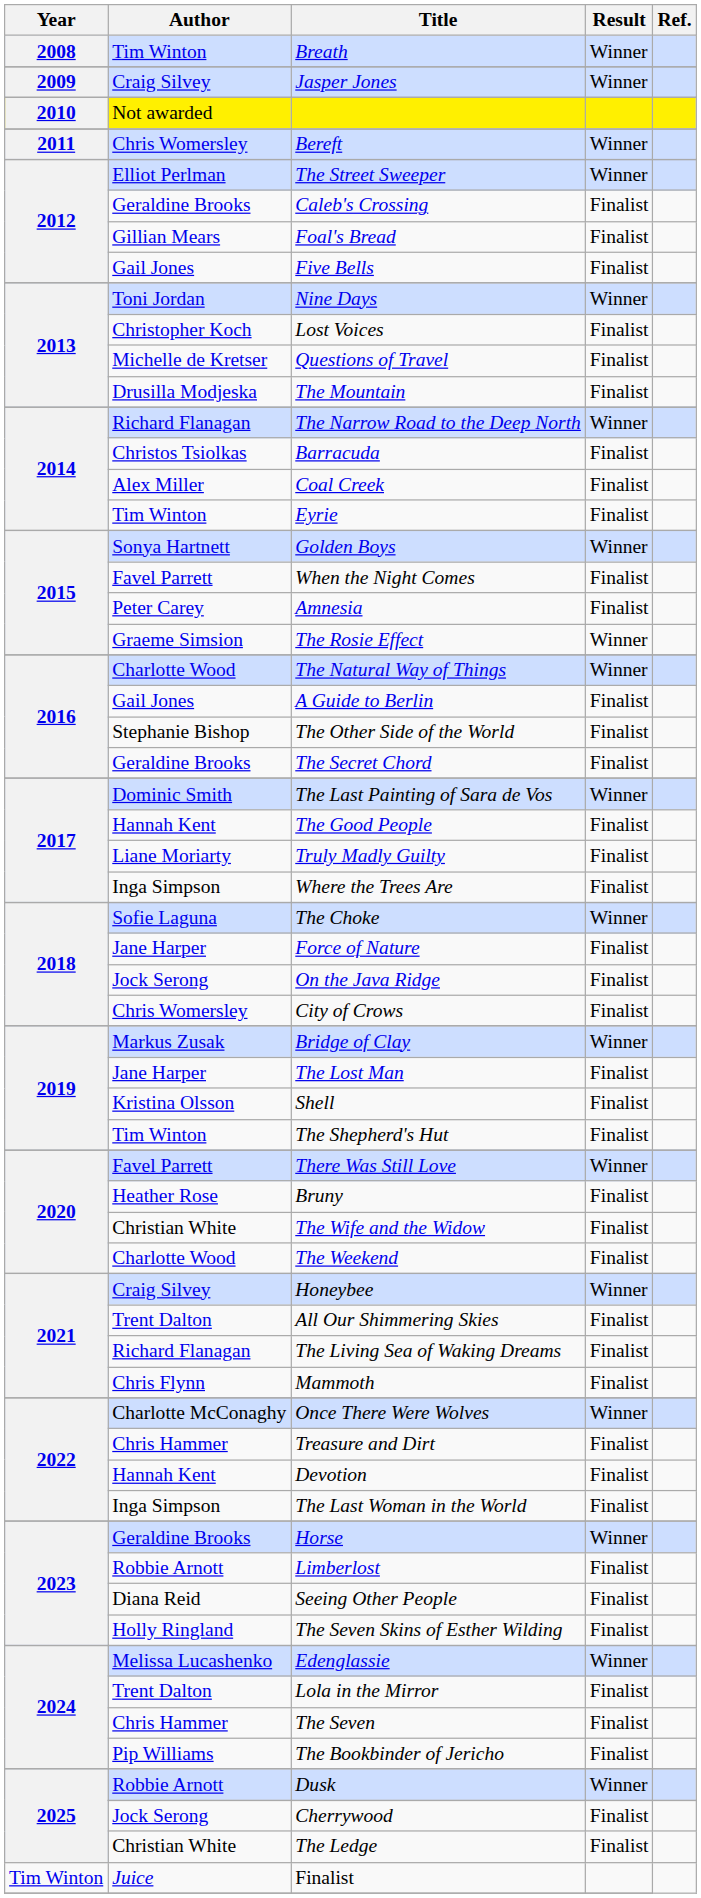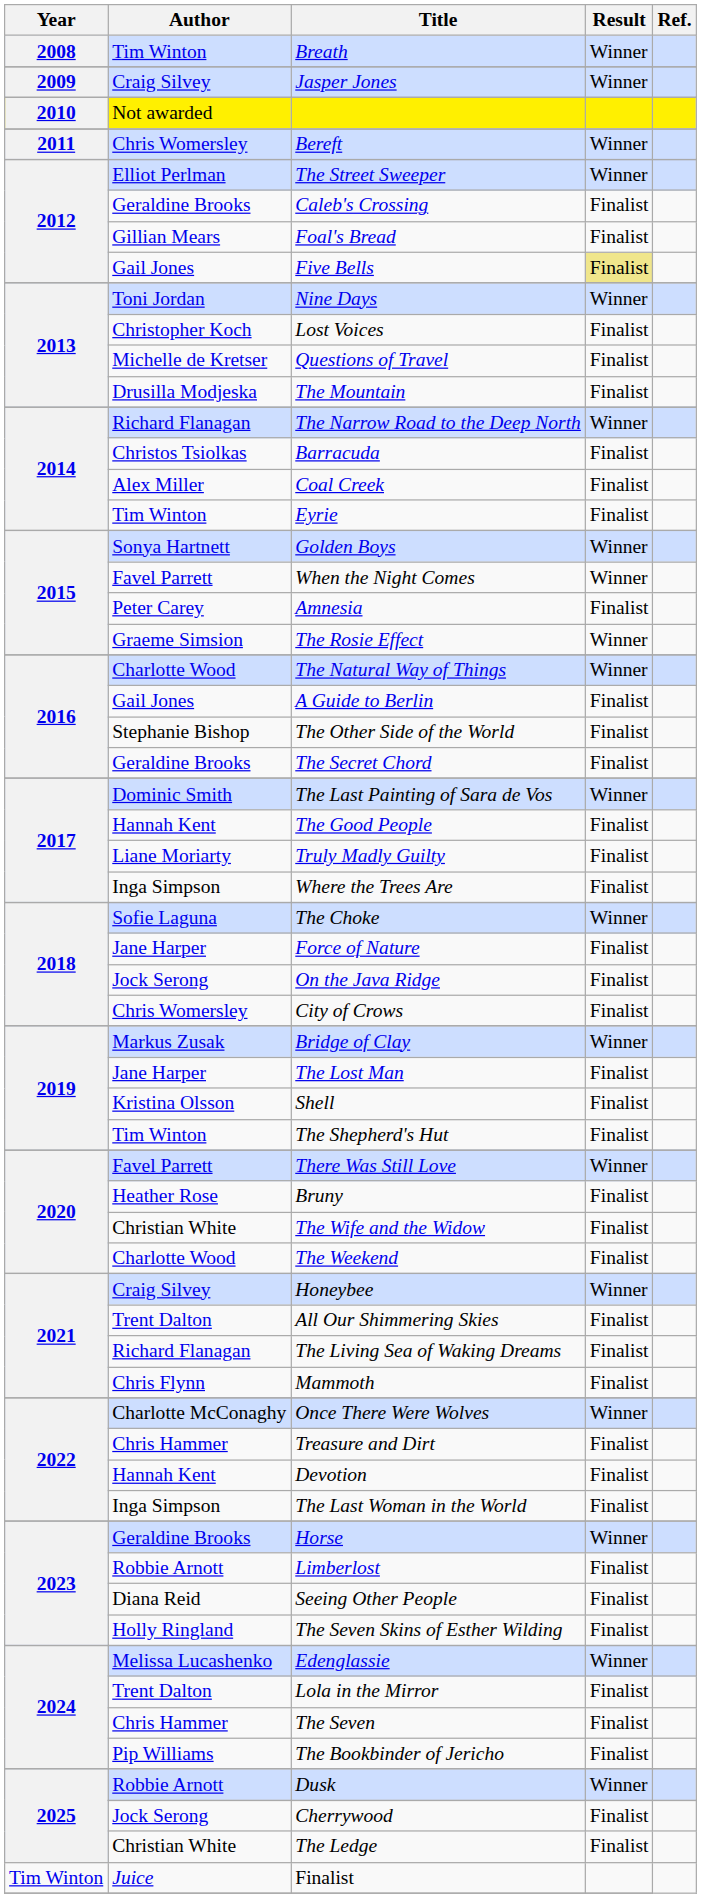Five Bells | Result: no background -> khaki background
When the Night Comes | Result: Finalist -> Winner
